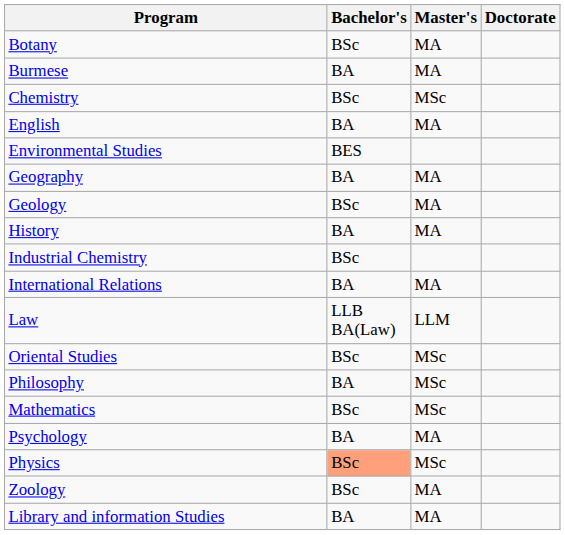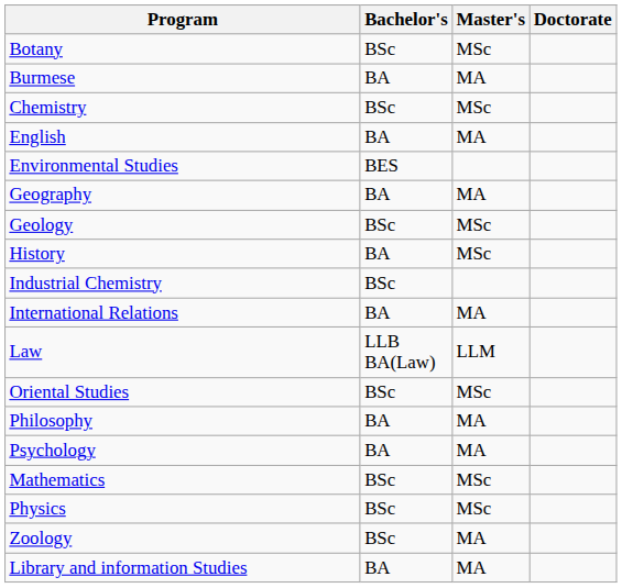Botany | Master's: MA -> MSc
Geology | Master's: MA -> MSc
History | Master's: MA -> MSc
Philosophy | Master's: MSc -> MA
rows swapped: Psychology <-> Mathematics
Physics | Bachelor's: lightsalmon background -> no background
